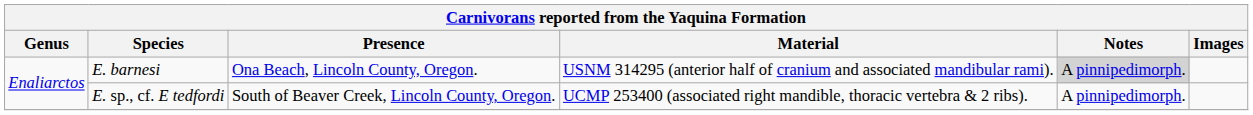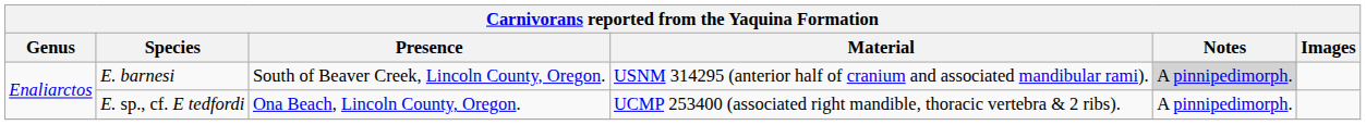E. barnesi | Presence: Ona Beach, Lincoln County, Oregon. -> South of Beaver Creek, Lincoln County, Oregon.
E. sp., cf. E tedfordi | Presence: South of Beaver Creek, Lincoln County, Oregon. -> Ona Beach, Lincoln County, Oregon.
